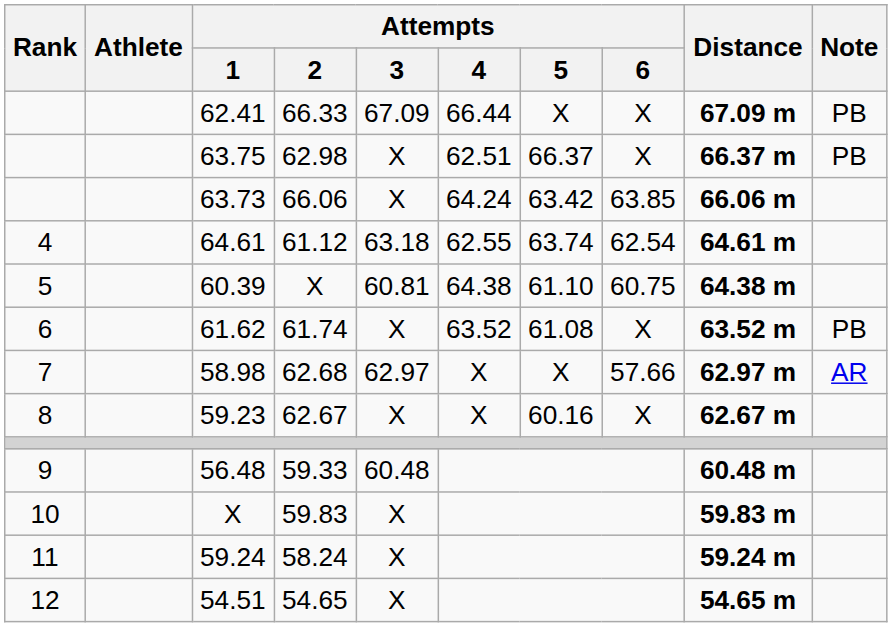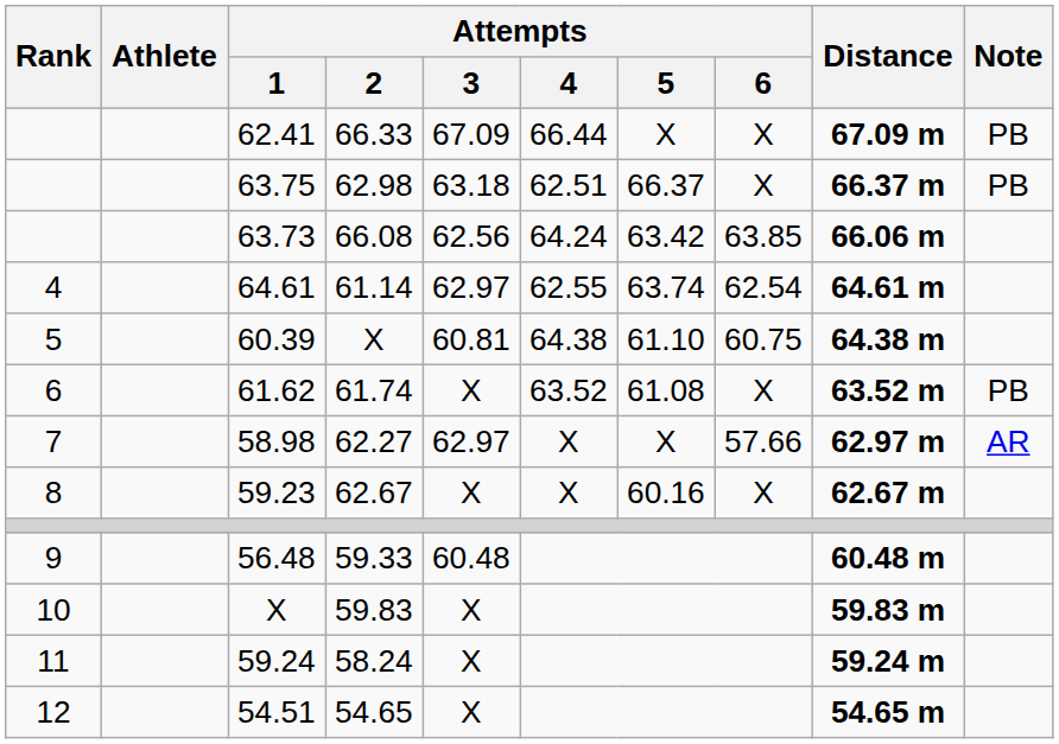63.75 | Attempts / 3: X -> 63.18
63.73 | Attempts / 2: 66.06 -> 66.08
63.73 | Attempts / 3: X -> 62.56
64.61 | Attempts / 2: 61.12 -> 61.14
64.61 | Attempts / 3: 63.18 -> 62.97
58.98 | Attempts / 2: 62.68 -> 62.27
